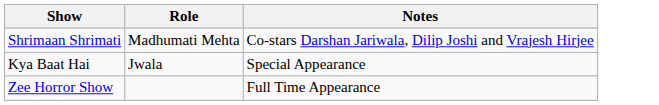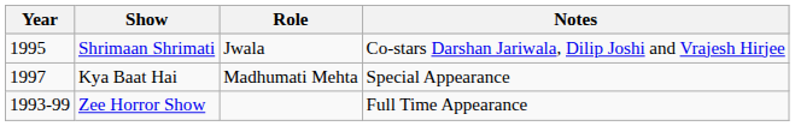+ column: Year | 1995 | 1997 | 1993-99
Shrimaan Shrimati | Role: Madhumati Mehta -> Jwala
Kya Baat Hai | Role: Jwala -> Madhumati Mehta
